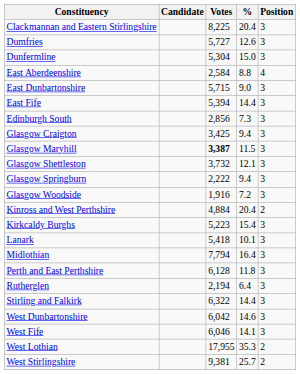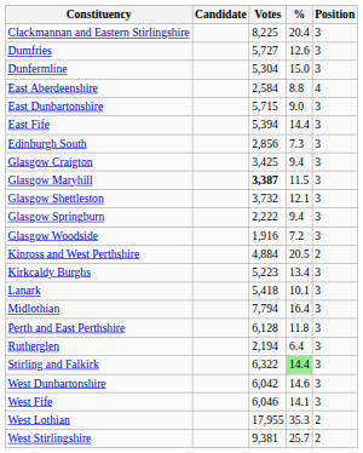Kinross and West Perthshire | %: 20.4 -> 20.5
Kirkcaldy Burghs | %: 15.4 -> 13.4
Stirling and Falkirk | %: no background -> lightgreen background
